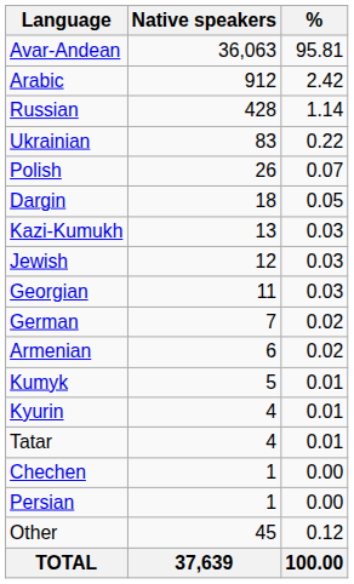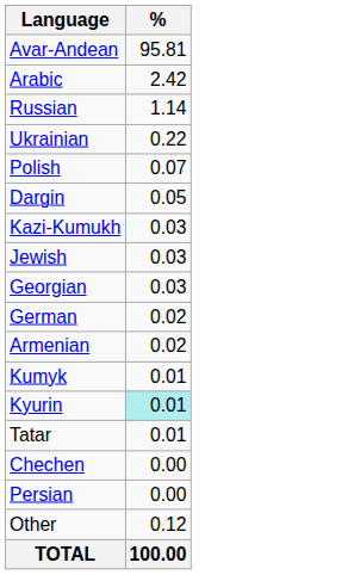- column: Native speakers | 36,063 | 912 | 428 | 83 | 26 | 18 | 13 | 12 | 11 | 7 | 6 | 5 | 4 | 4 | 1 | 1 | 45 | 37,639
Kyurin | %: no background -> paleturquoise background
